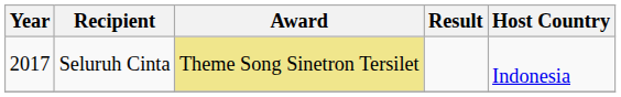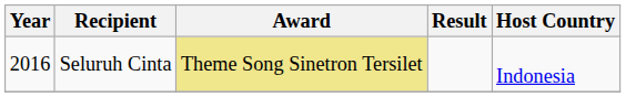Seluruh Cinta | Year: 2017 -> 2016
